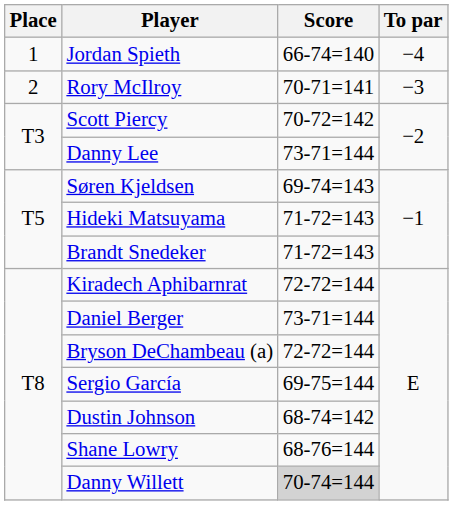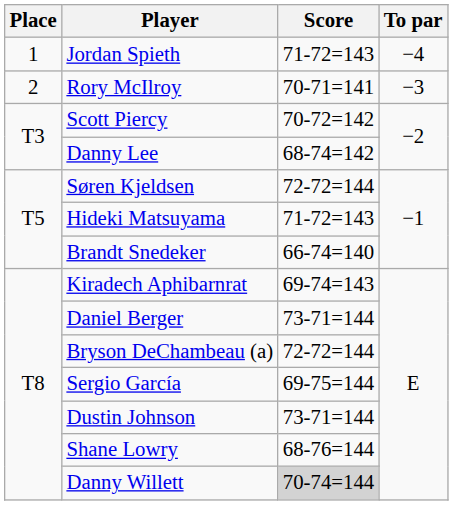Jordan Spieth | Score: 66-74=140 -> 71-72=143
Danny Lee | Score: 73-71=144 -> 68-74=142
Søren Kjeldsen | Score: 69-74=143 -> 72-72=144
Brandt Snedeker | Score: 71-72=143 -> 66-74=140
Kiradech Aphibarnrat | Score: 72-72=144 -> 69-74=143
Dustin Johnson | Score: 68-74=142 -> 73-71=144
